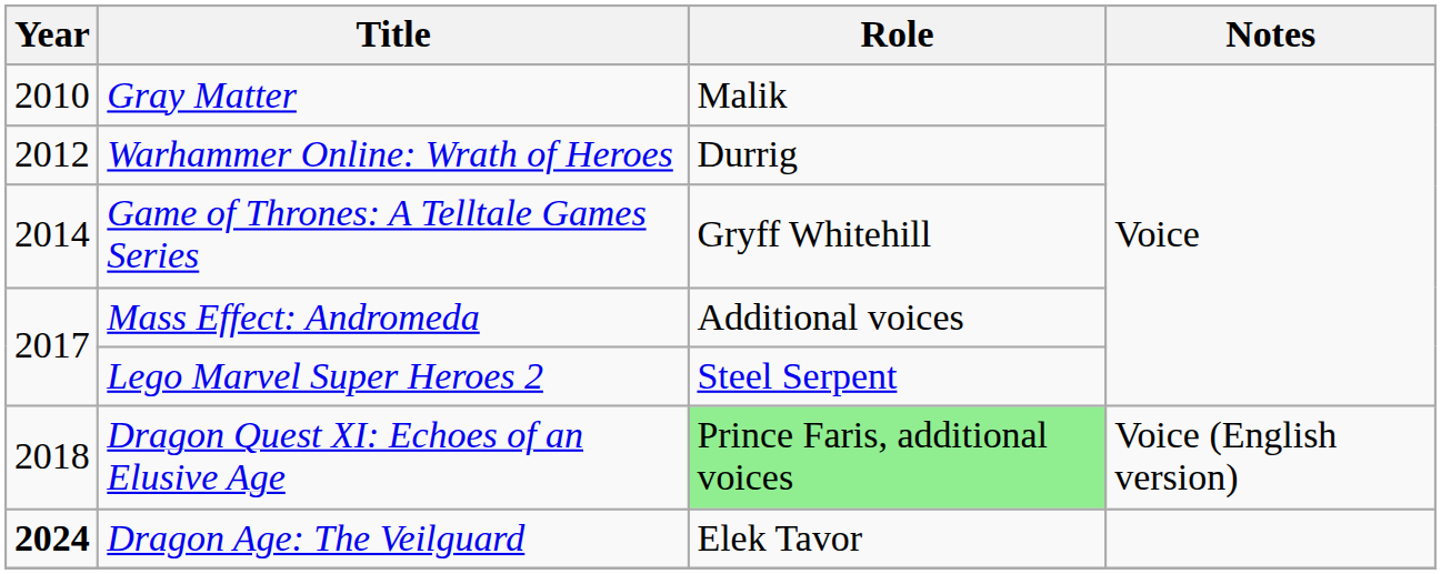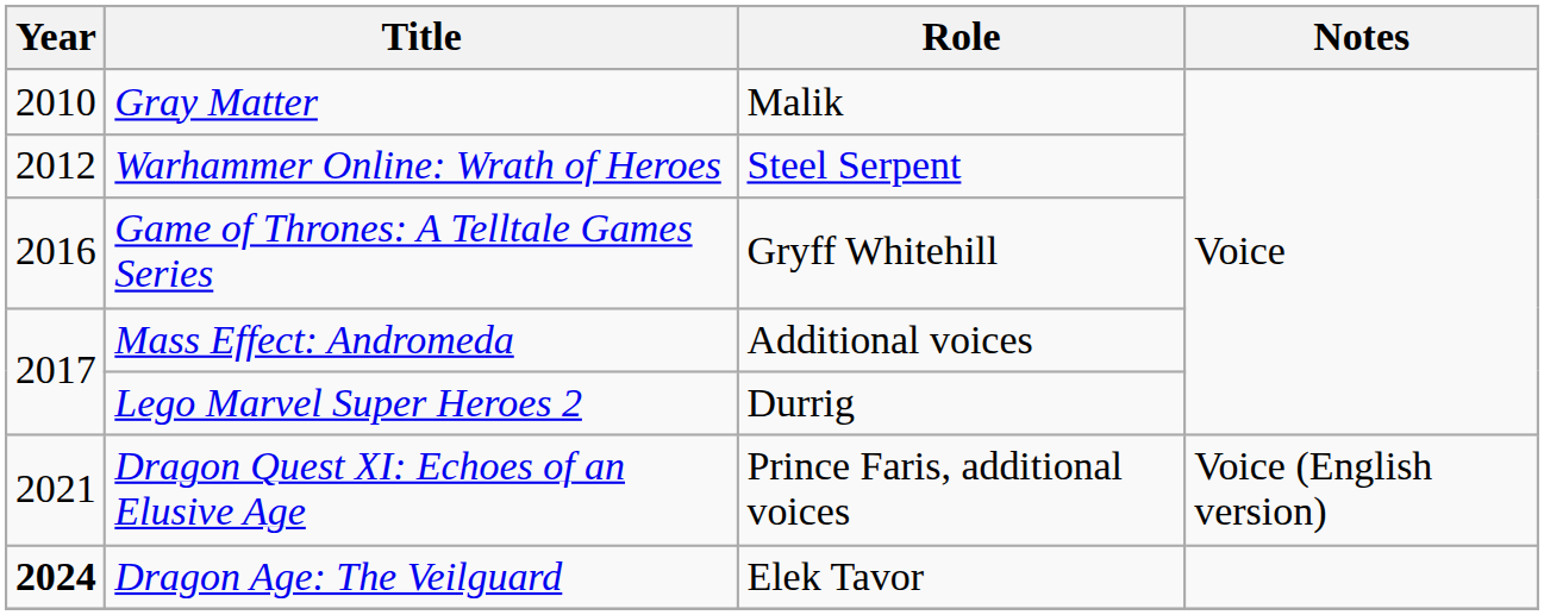Warhammer Online: Wrath of Heroes | Role: Durrig -> Steel Serpent
Game of Thrones: A Telltale Games Series | Year: 2014 -> 2016
Lego Marvel Super Heroes 2 | Role: Steel Serpent -> Durrig
Dragon Quest XI: Echoes of an Elusive Age | Year: 2018 -> 2021
Dragon Quest XI: Echoes of an Elusive Age | Role: lightgreen background -> no background
